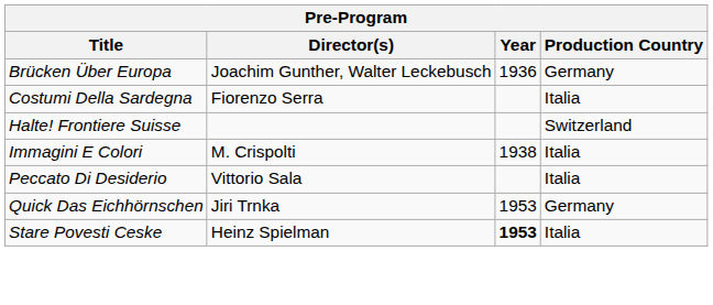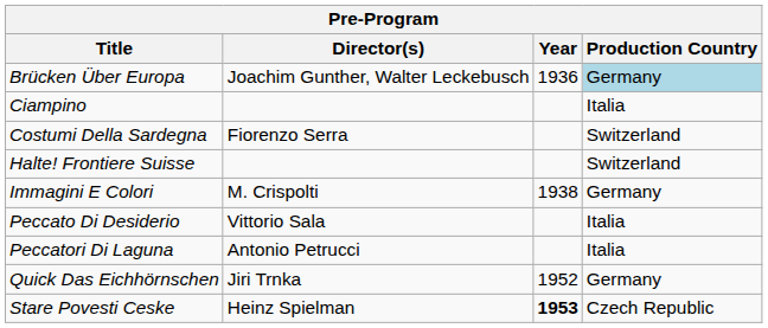Brücken Über Europa | Production Country: no background -> lightblue background
+ row: Ciampino | Italia
Costumi Della Sardegna | Production Country: Italia -> Switzerland
Immagini E Colori | Production Country: Italia -> Germany
+ row: Peccatori Di Laguna | Antonio Petrucci | Italia
Quick Das Eichhörnschen | Year: 1953 -> 1952
Stare Povesti Ceske | Production Country: Italia -> Czech Republic
